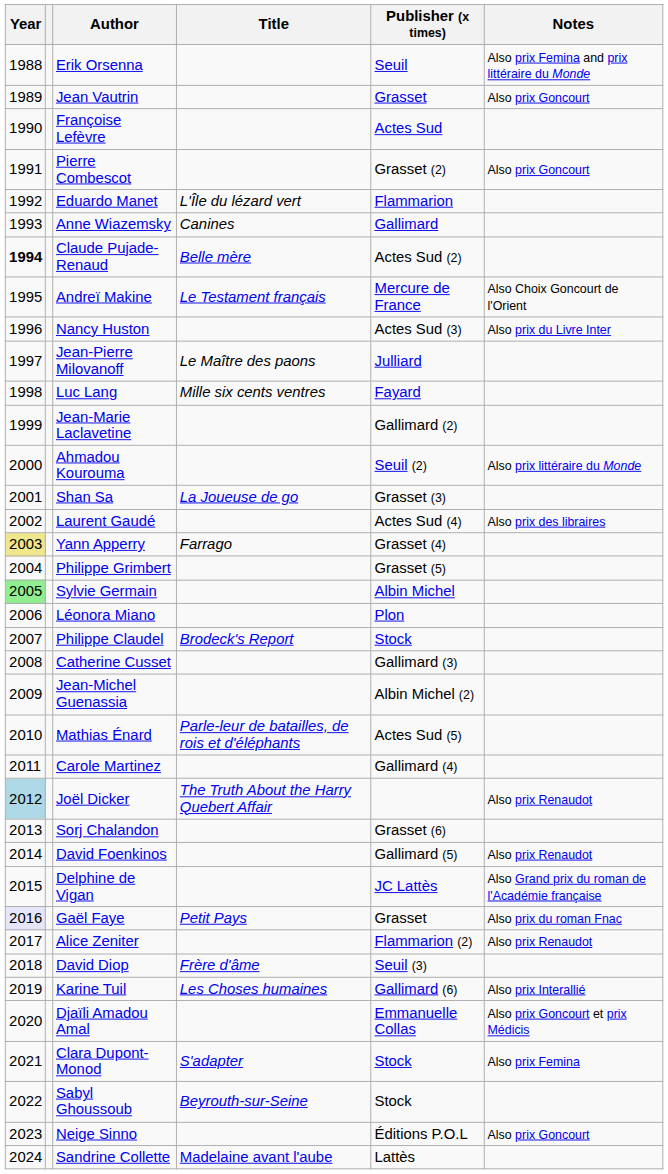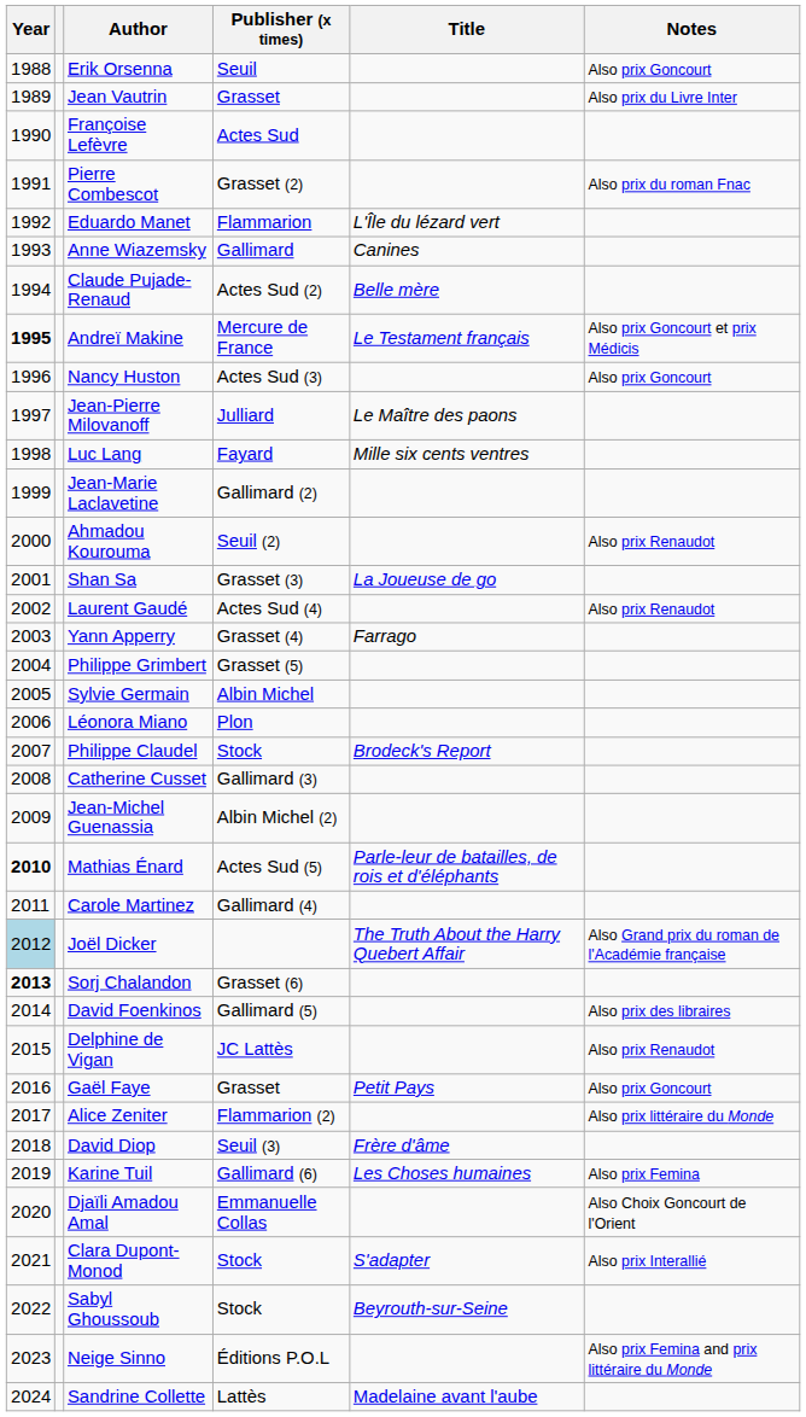columns swapped: Title <-> Publisher (x times)
Erik Orsenna | Notes: Also prix Femina and prix littéraire du Monde -> Also prix Goncourt
Jean Vautrin | Notes: Also prix Goncourt -> Also prix du Livre Inter
Pierre Combescot | Notes: Also prix Goncourt -> Also prix du roman Fnac
Claude Pujade-Renaud | Year: bold -> normal
Andreï Makine | Year: normal -> bold
Andreï Makine | Notes: Also Choix Goncourt de l'Orient -> Also prix Goncourt et prix Médicis
Nancy Huston | Notes: Also prix du Livre Inter -> Also prix Goncourt
Ahmadou Kourouma | Notes: Also prix littéraire du Monde -> Also prix Renaudot
Laurent Gaudé | Notes: Also prix des libraires -> Also prix Renaudot
Yann Apperry | Year: khaki background -> no background
Sylvie Germain | Year: lightgreen background -> no background
Mathias Énard | Year: normal -> bold
Joël Dicker | Notes: Also prix Renaudot -> Also Grand prix du roman de l'Académie française
Sorj Chalandon | Year: normal -> bold
David Foenkinos | Notes: Also prix Renaudot -> Also prix des libraires
Delphine de Vigan | Notes: Also Grand prix du roman de l'Académie française -> Also prix Renaudot
Gaël Faye | Year: lavender background -> no background
Gaël Faye | Notes: Also prix du roman Fnac -> Also prix Goncourt
Alice Zeniter | Notes: Also prix Renaudot -> Also prix littéraire du Monde
Karine Tuil | Notes: Also prix Interallié -> Also prix Femina
Djaïli Amadou Amal | Notes: Also prix Goncourt et prix Médicis -> Also Choix Goncourt de l'Orient
Clara Dupont-Monod | Notes: Also prix Femina -> Also prix Interallié
Neige Sinno | Notes: Also prix Goncourt -> Also prix Femina and prix littéraire du Monde
